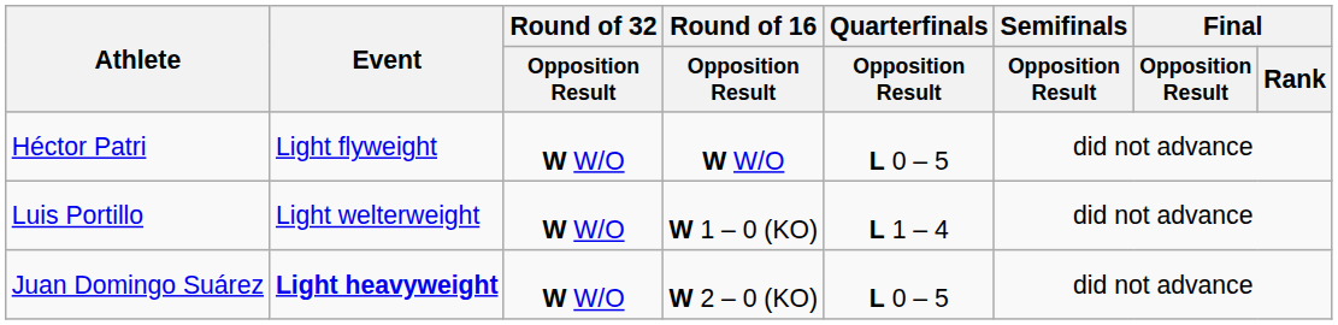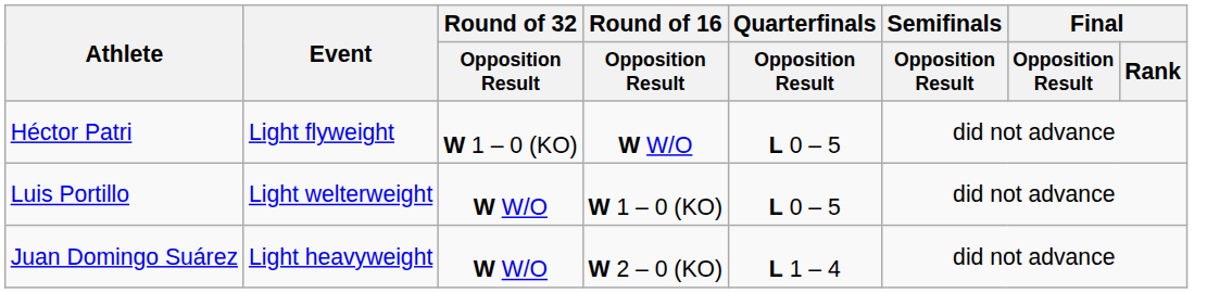Héctor Patri | Round of 32 / Opposition Result: W W/O -> W 1 – 0 (KO)
Luis Portillo | Quarterfinals / Opposition Result: L 1 – 4 -> L 0 – 5
Juan Domingo Suárez | Event: bold -> normal
Juan Domingo Suárez | Quarterfinals / Opposition Result: L 0 – 5 -> L 1 – 4
